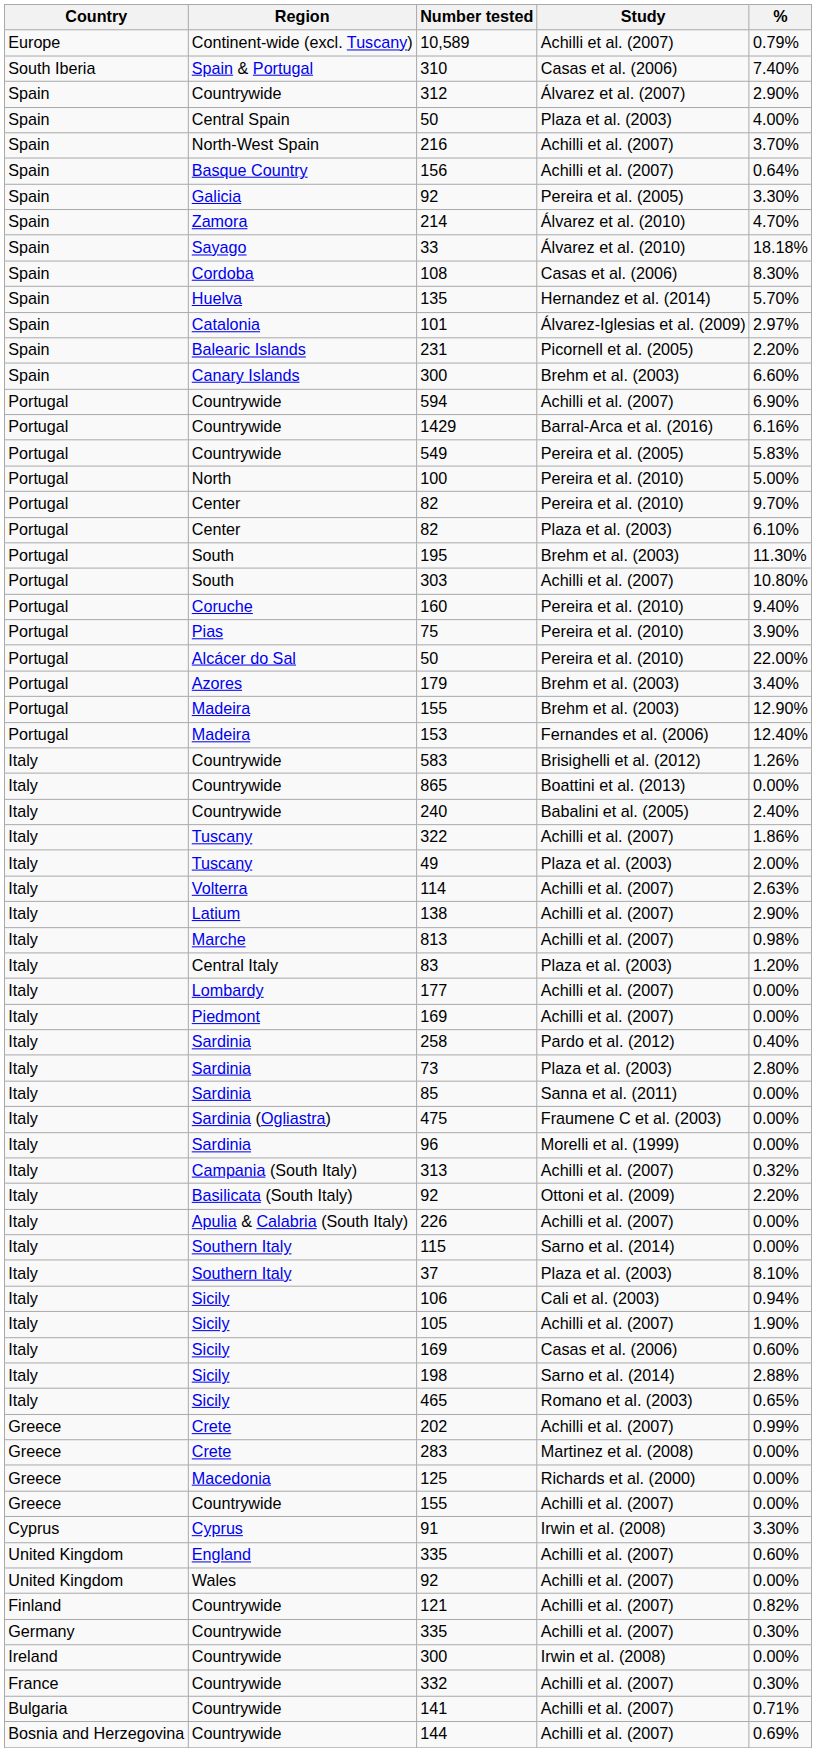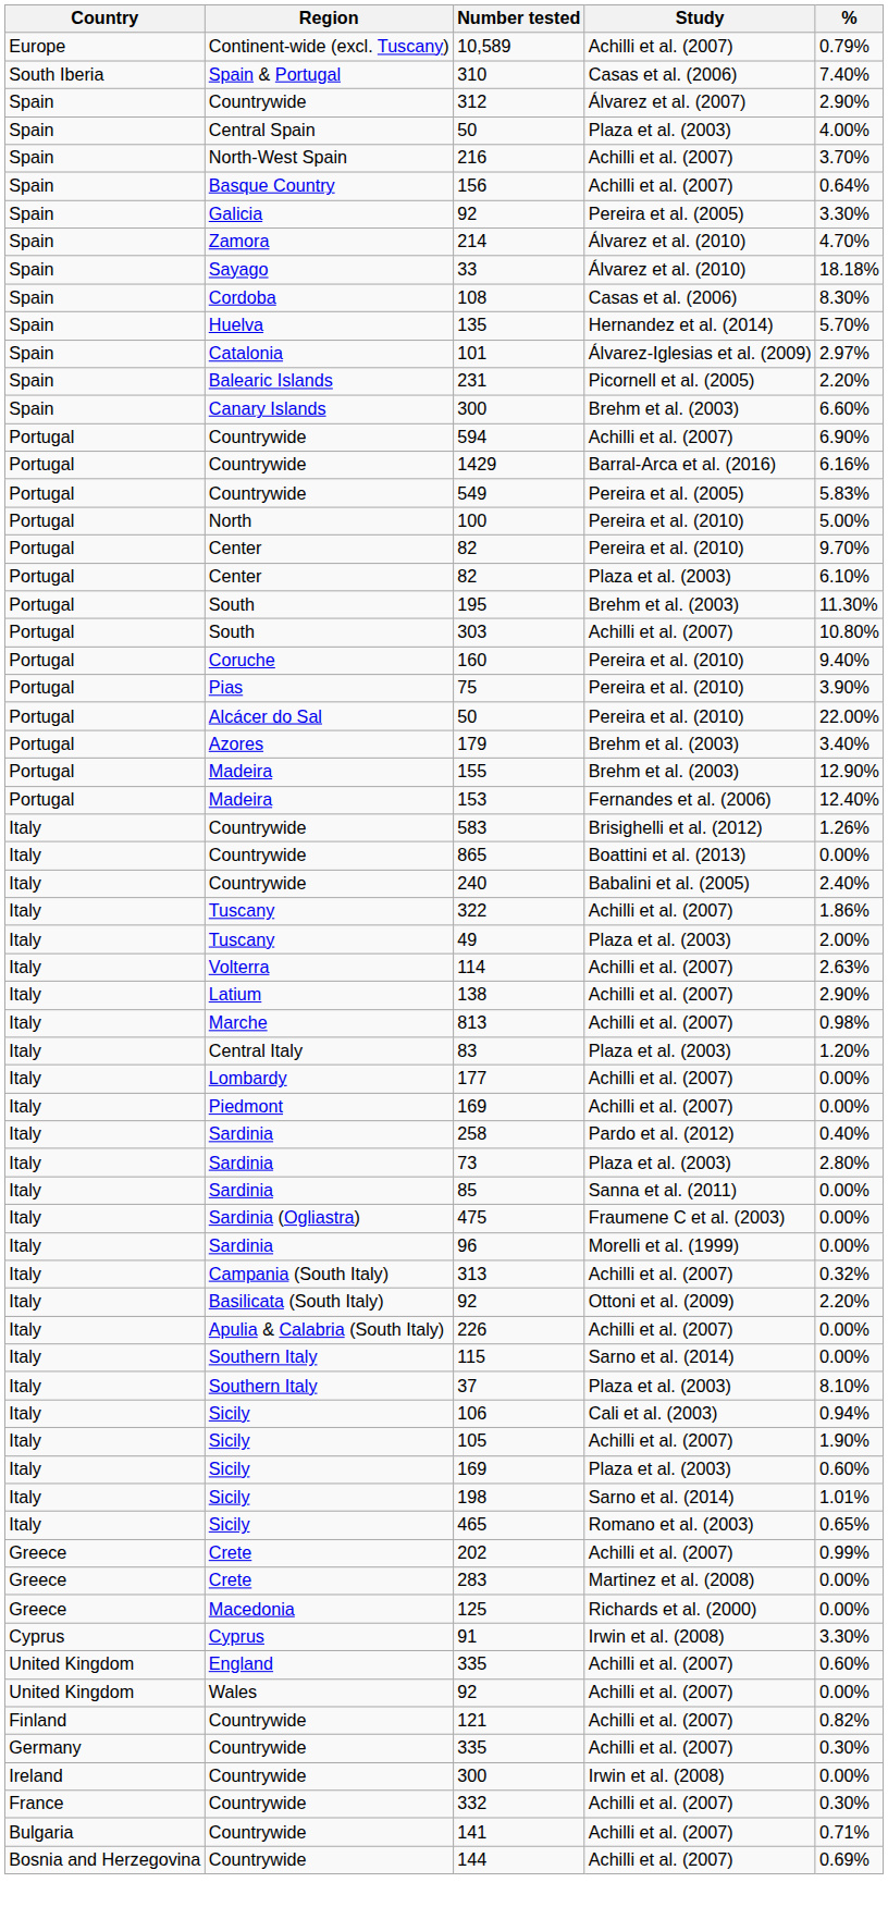Sicily / 169 | Study: Casas et al. (2006) -> Plaza et al. (2003)
198 | %: 2.88% -> 1.01%
- row: Greece | Countrywide | 155 | Achilli et al. (2007) | 0.00%
